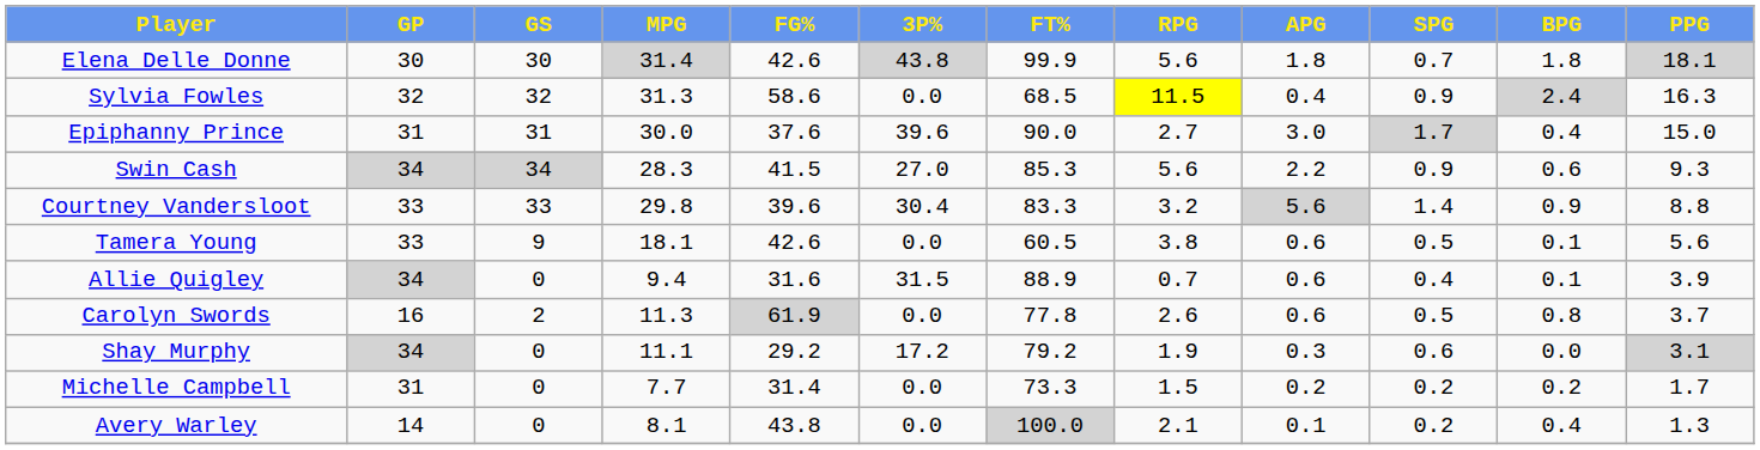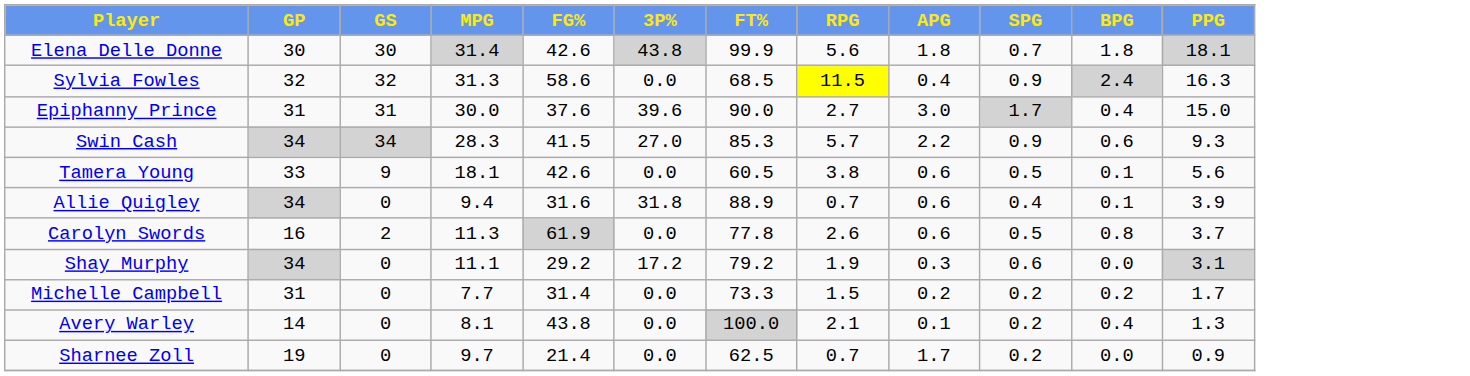Swin Cash | RPG: 5.6 -> 5.7
- row: Courtney Vandersloot | 33 | 33 | 29.8 | 39.6 | 30.4 | 83.3 | 3.2 | 5.6 | 1.4 | 0.9 | 8.8
Allie Quigley | 3P%: 31.5 -> 31.8
+ row: Sharnee Zoll | 19 | 0 | 9.7 | 21.4 | 0.0 | 62.5 | 0.7 | 1.7 | 0.2 | 0.0 | 0.9
